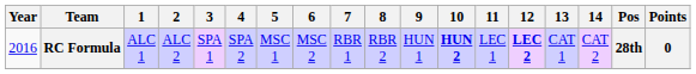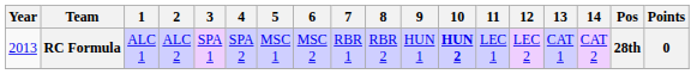RC Formula | Year: 2016 -> 2013
RC Formula | 12: bold -> normal
